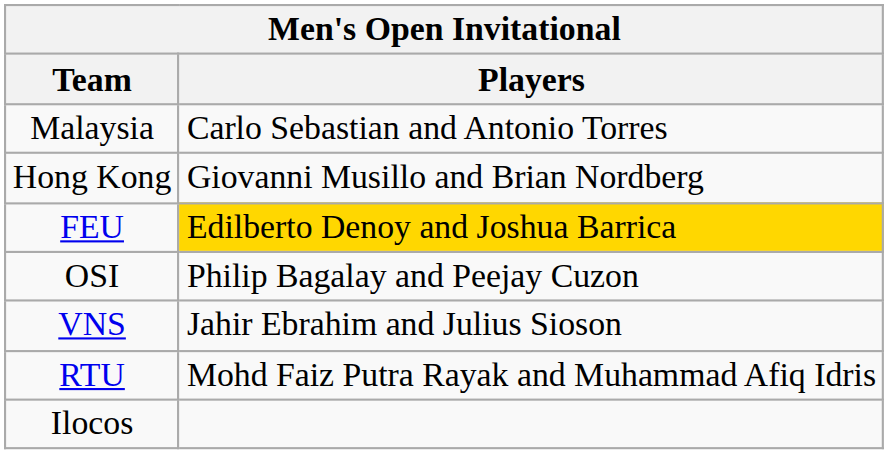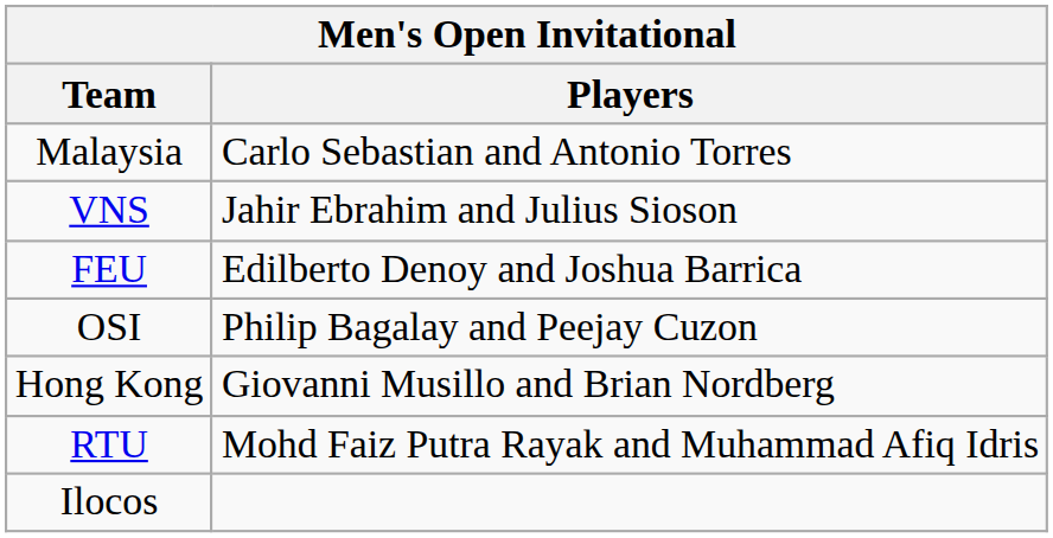rows swapped: Hong Kong <-> VNS
FEU | Players: gold background -> no background
